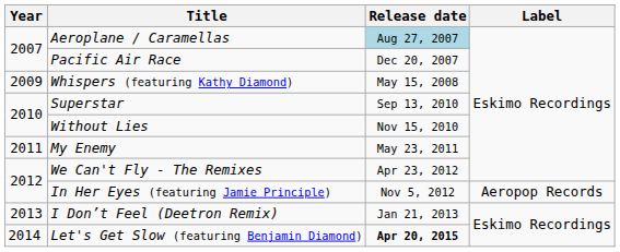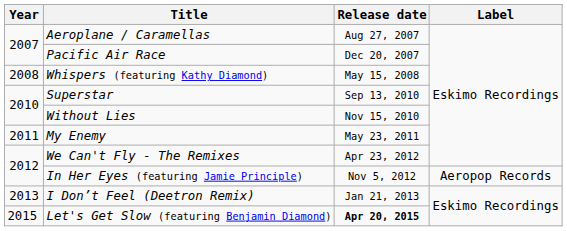Aeroplane / Caramellas | Release date: lightblue background -> no background
Whispers (featuring Kathy Diamond) | Year: 2009 -> 2008
Let's Get Slow (featuring Benjamin Diamond) | Year: 2014 -> 2015
